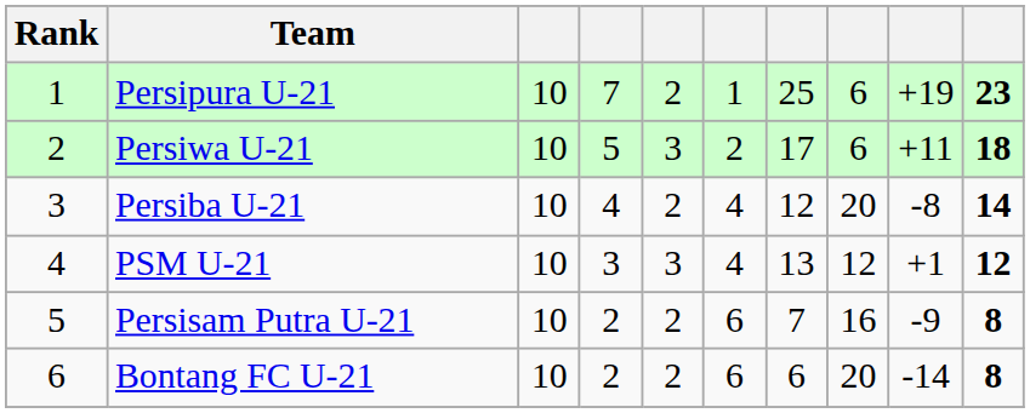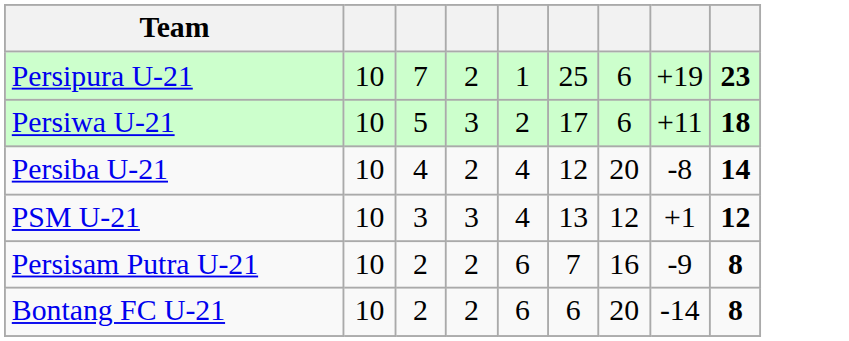- column: Rank | 1 | 2 | 3 | 4 | 5 | 6
